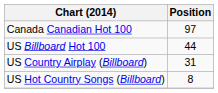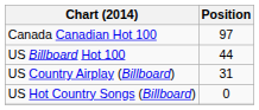US Hot Country Songs (Billboard) | Position: 8 -> 0
